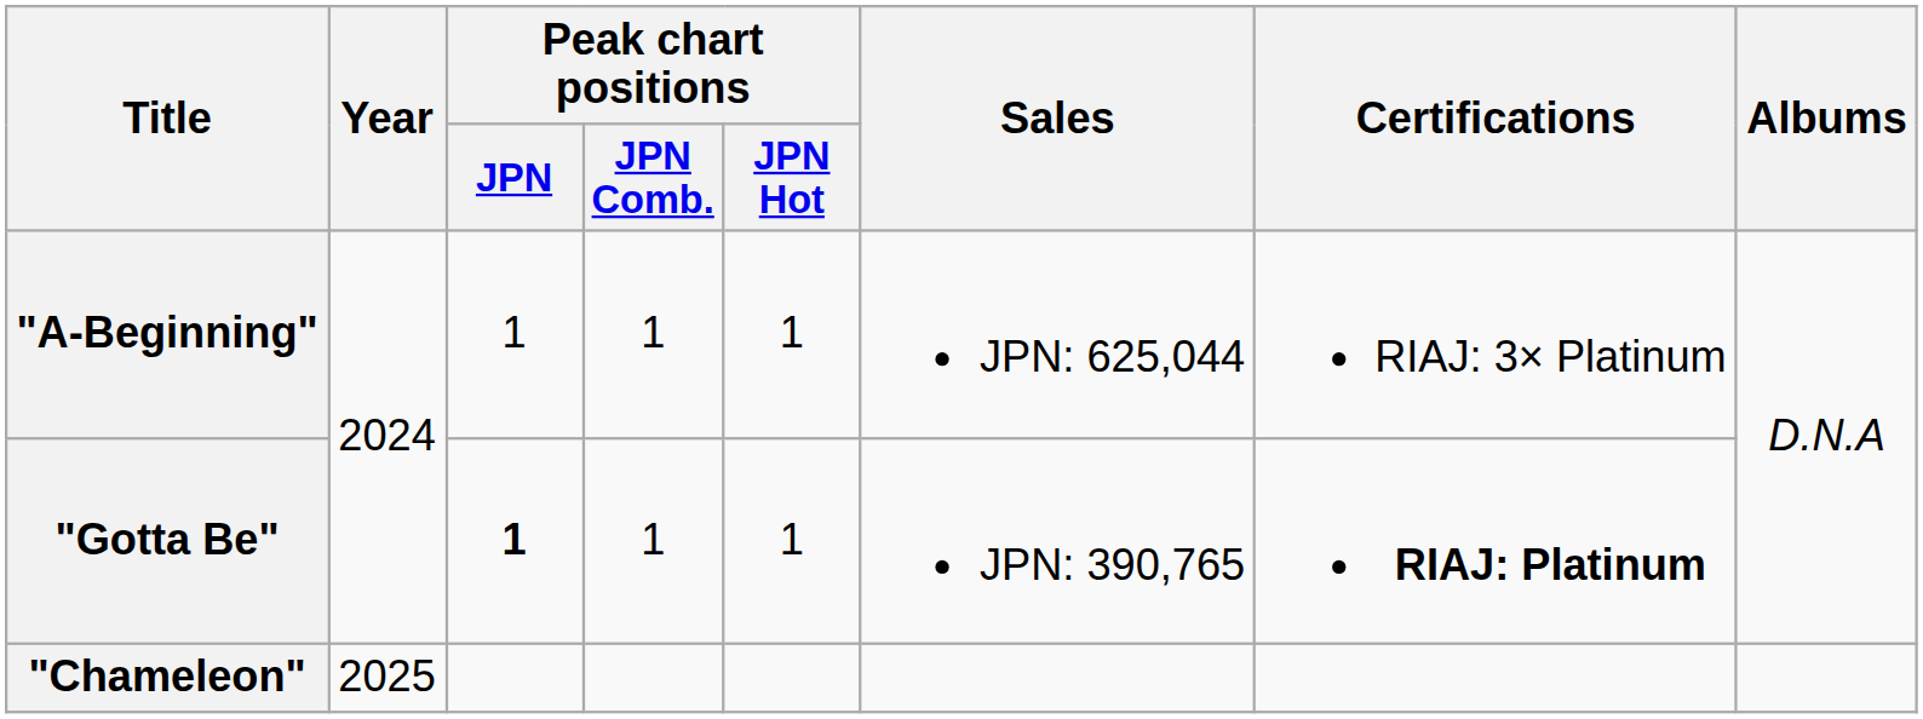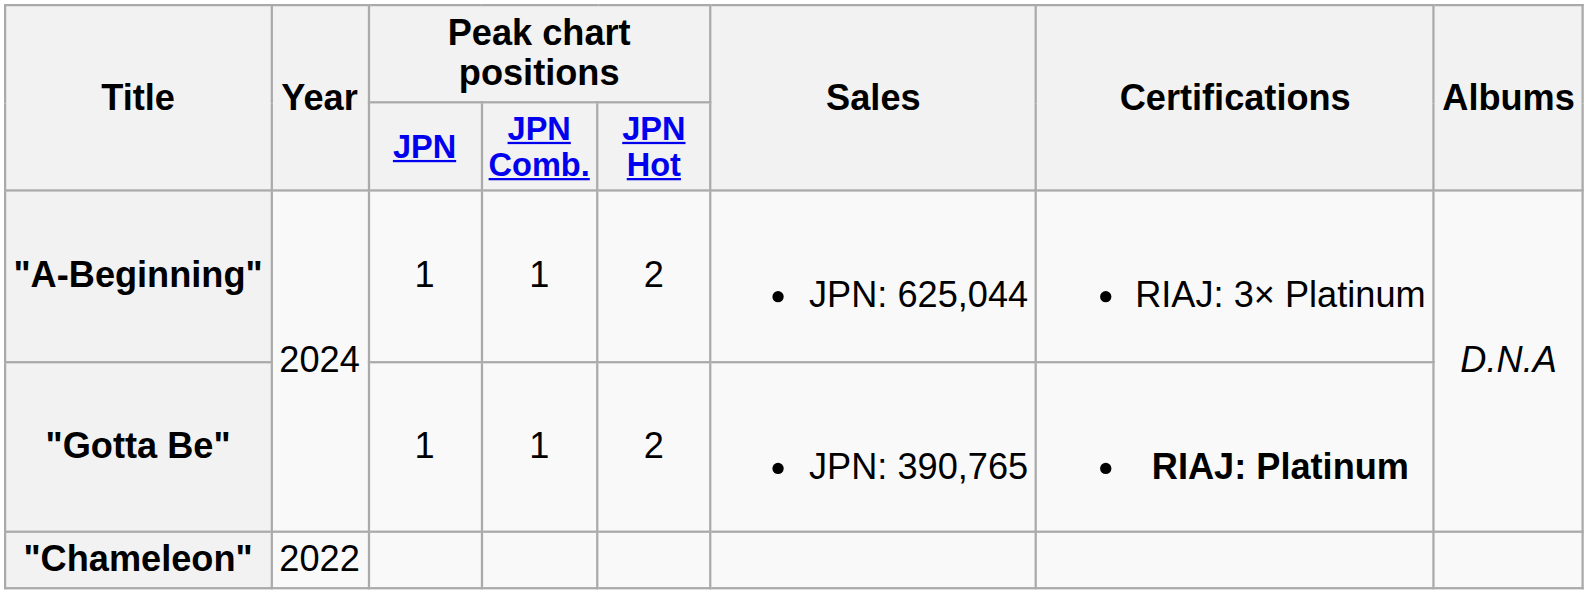"A-Beginning" | Peak chart positions / JPN Hot: 1 -> 2
"Gotta Be" | Peak chart positions / JPN: bold -> normal
"Gotta Be" | Peak chart positions / JPN Hot: 1 -> 2
"Chameleon" | Year: 2025 -> 2022
